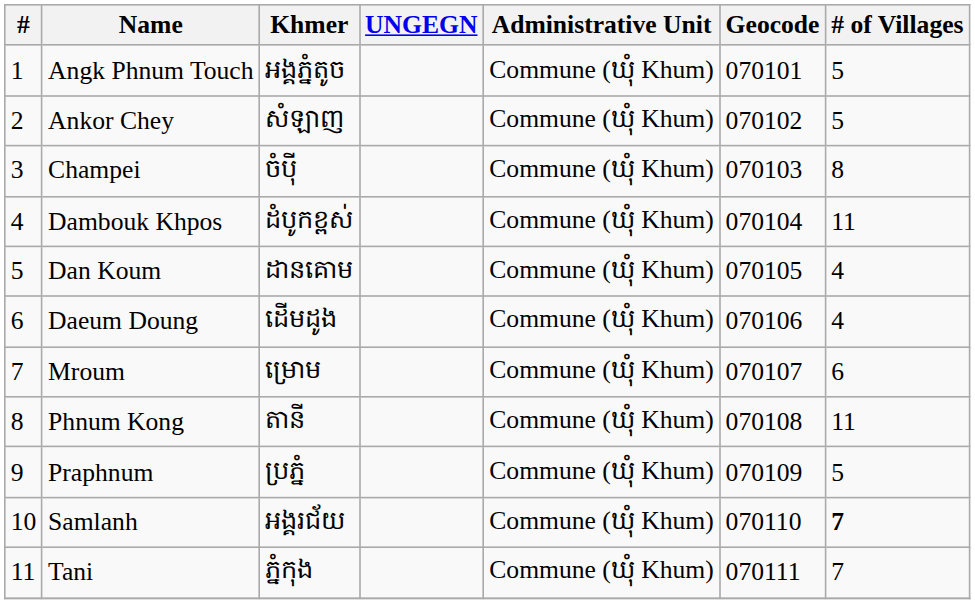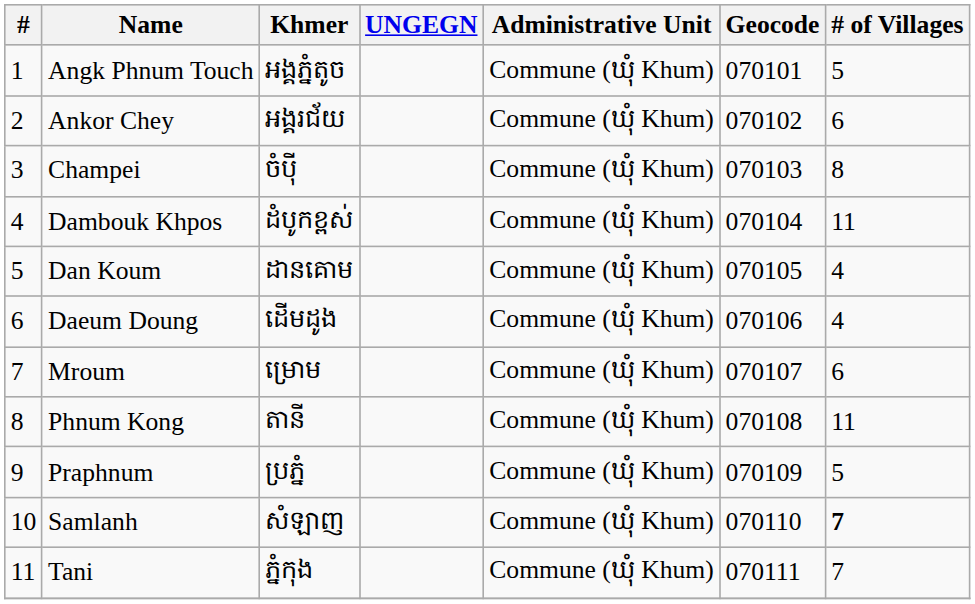Ankor Chey | Khmer: សំឡាញ -> អង្គរជ័យ
Ankor Chey | # of Villages: 5 -> 6
Samlanh | Khmer: អង្គរជ័យ -> សំឡាញ
